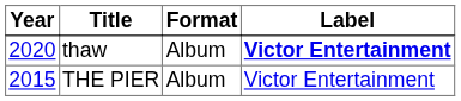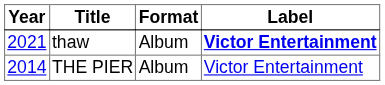thaw | Year: 2020 -> 2021
THE PIER | Year: 2015 -> 2014
